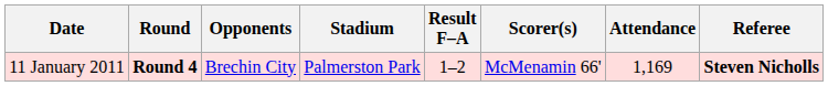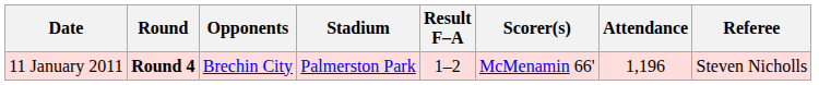11 January 2011 | Attendance: 1,169 -> 1,196
11 January 2011 | Referee: bold -> normal
